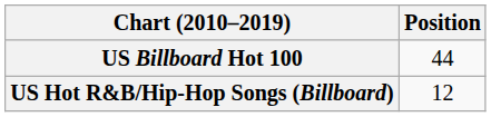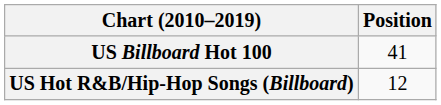US Billboard Hot 100 | Position: 44 -> 41
